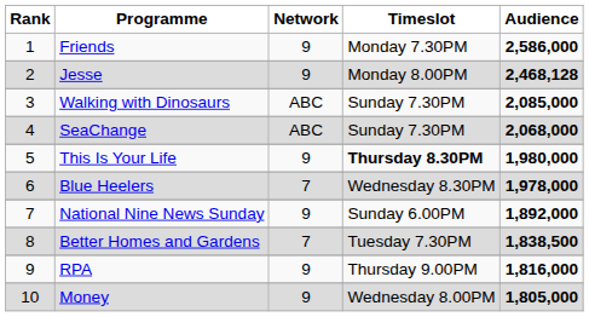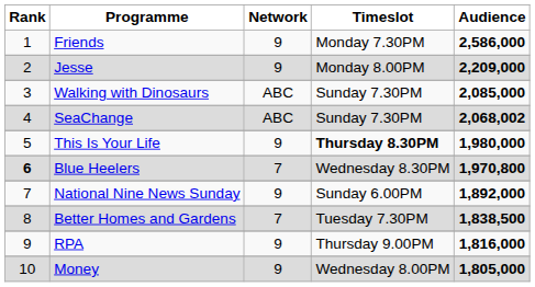Jesse | Audience: 2,468,128 -> 2,209,000
SeaChange | Audience: 2,068,000 -> 2,068,002
Blue Heelers | Rank: normal -> bold
Blue Heelers | Audience: 1,978,000 -> 1,970,800
